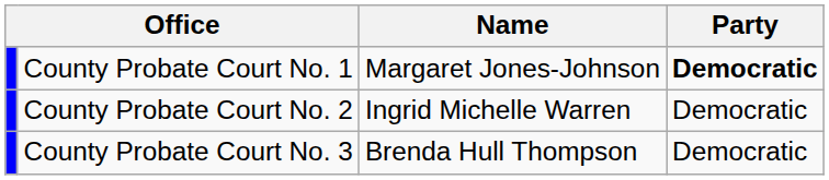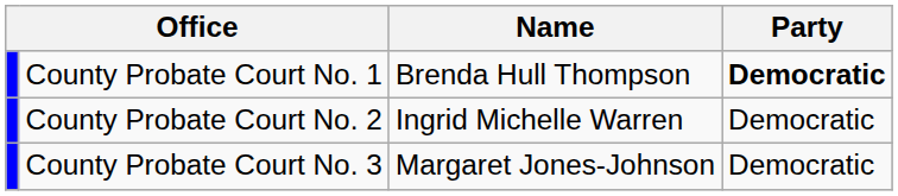County Probate Court No. 1 | Name: Margaret Jones-Johnson -> Brenda Hull Thompson
County Probate Court No. 3 | Name: Brenda Hull Thompson -> Margaret Jones-Johnson
